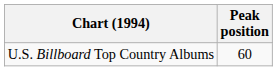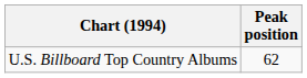U.S. Billboard Top Country Albums | Peak position: 60 -> 62
